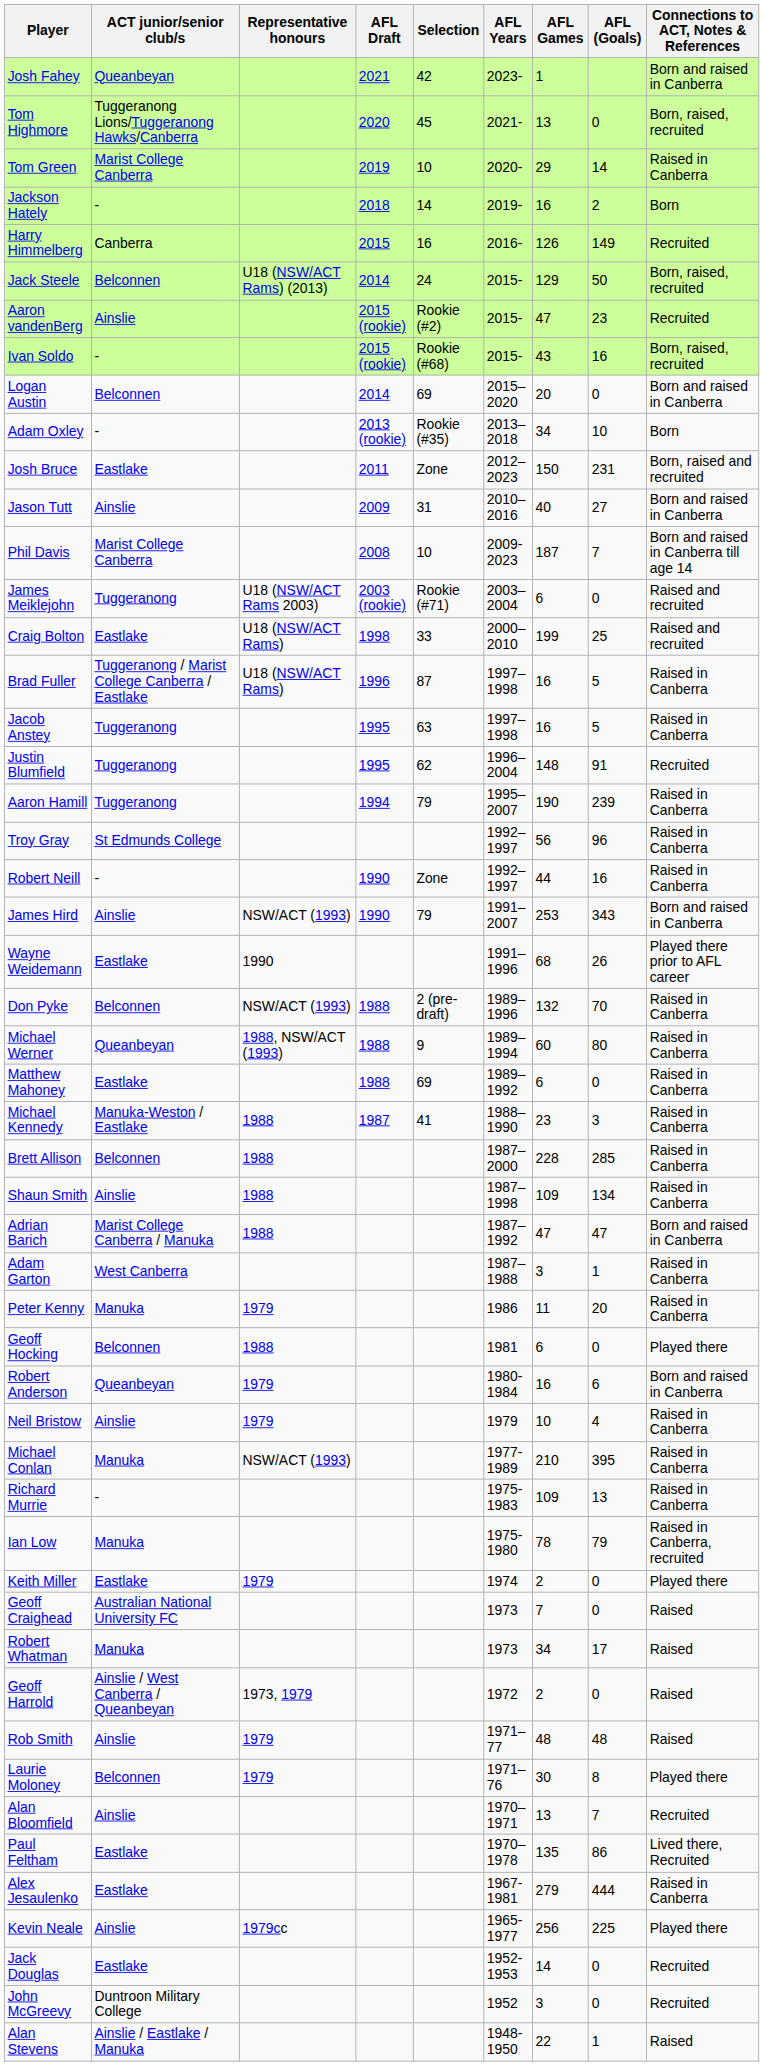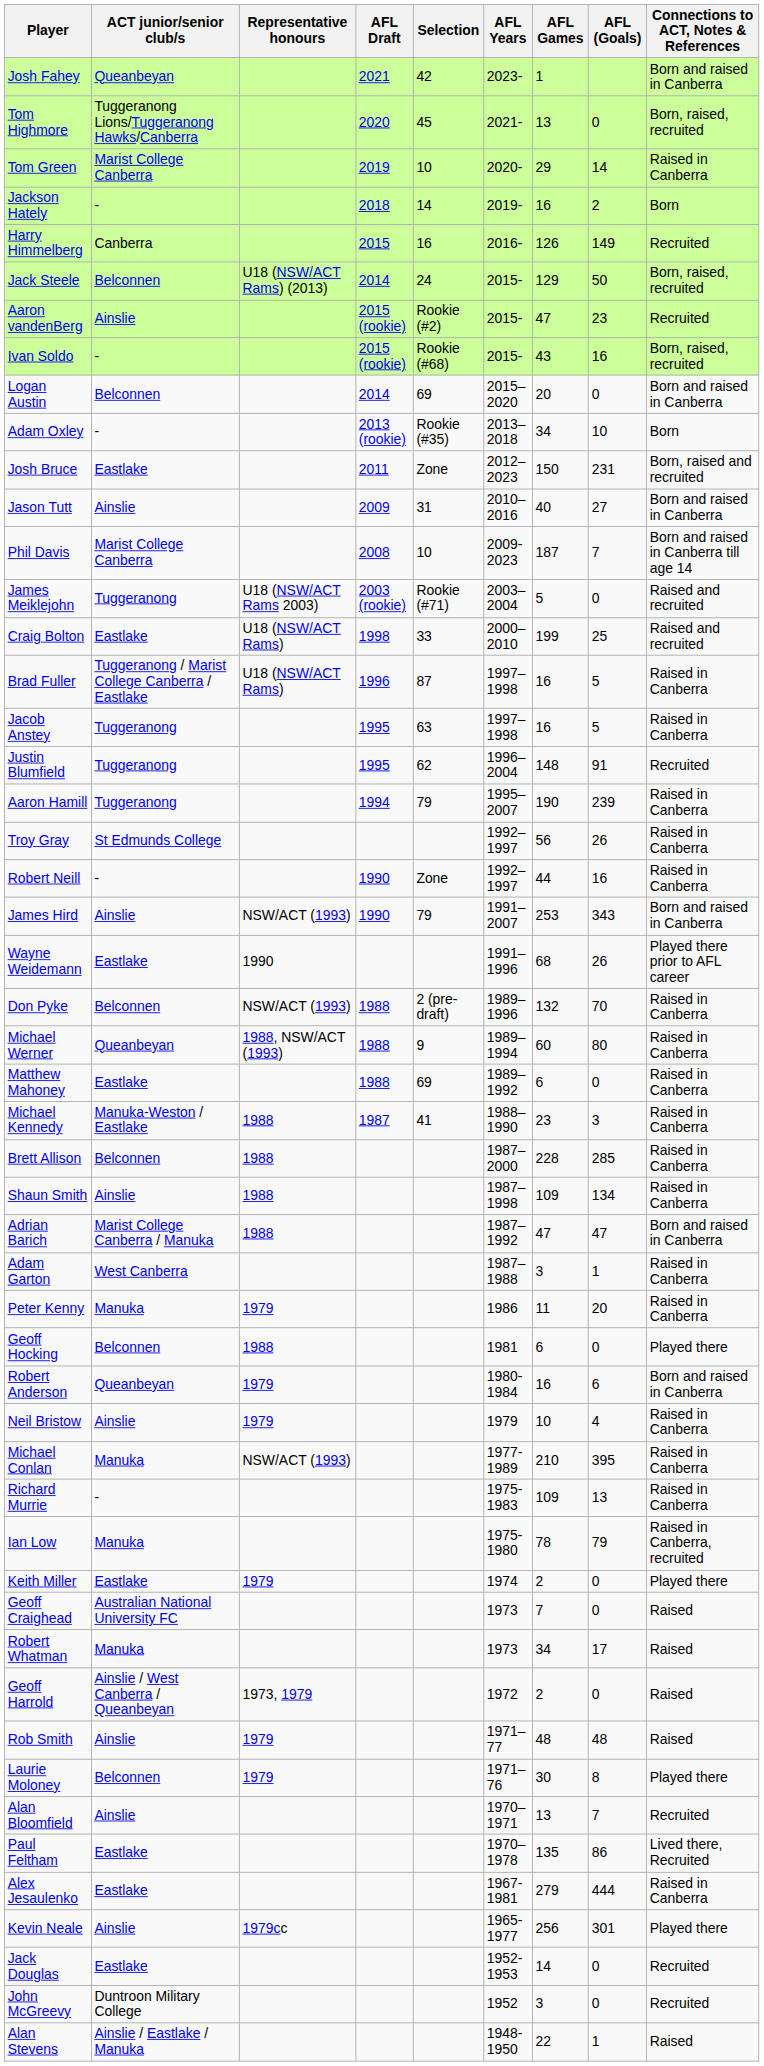James Meiklejohn | AFL Games: 6 -> 5
Troy Gray | AFL (Goals): 96 -> 26
Kevin Neale | AFL (Goals): 225 -> 301
